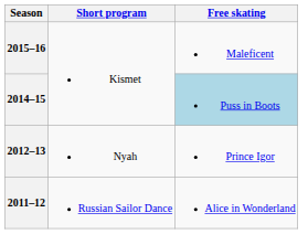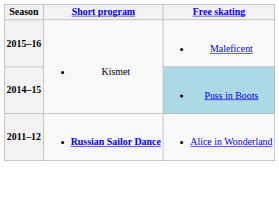- row: 2012–13 | Nyah | Prince Igor
2011–12 | Short program: normal -> bold
